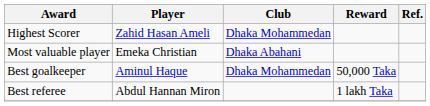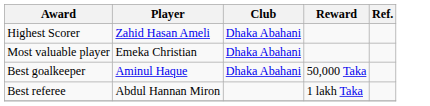Highest Scorer | Club: Dhaka Mohammedan -> Dhaka Abahani
Best goalkeeper | Club: Dhaka Mohammedan -> Dhaka Abahani
